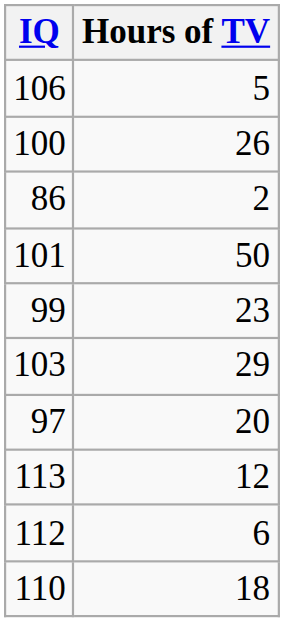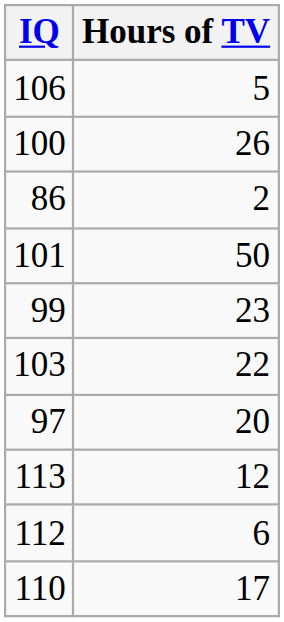103 | Hours of TV: 29 -> 22
110 | Hours of TV: 18 -> 17
